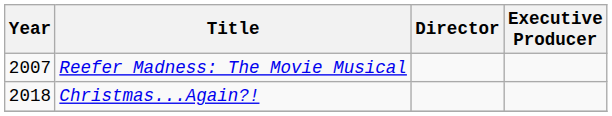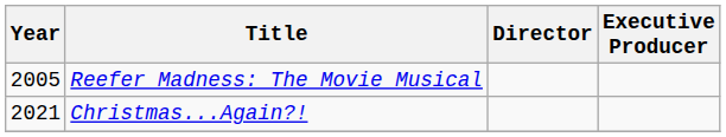Reefer Madness: The Movie Musical | Year: 2007 -> 2005
Christmas...Again?! | Year: 2018 -> 2021
